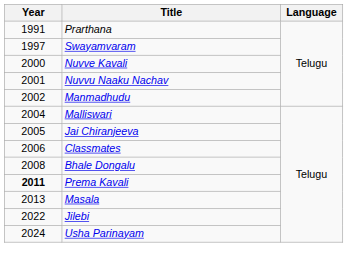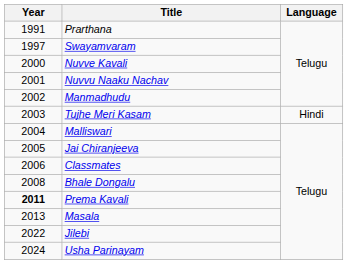+ row: 2003 | Tujhe Meri Kasam | Hindi
